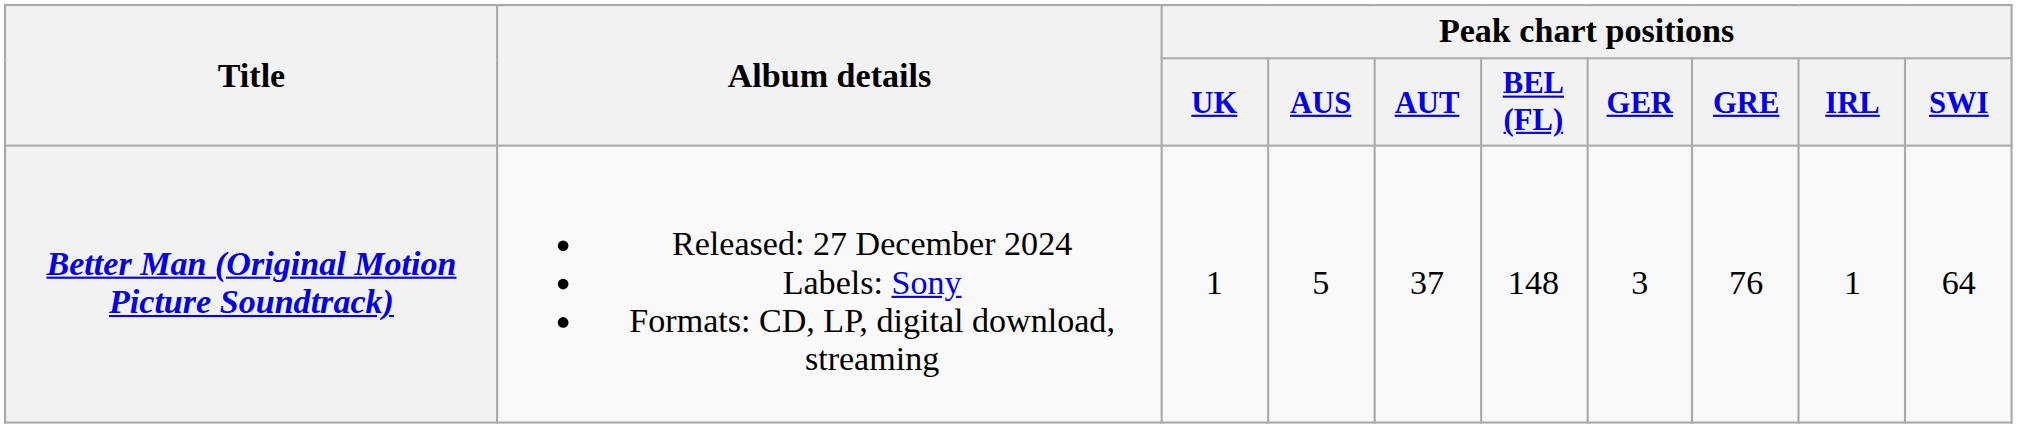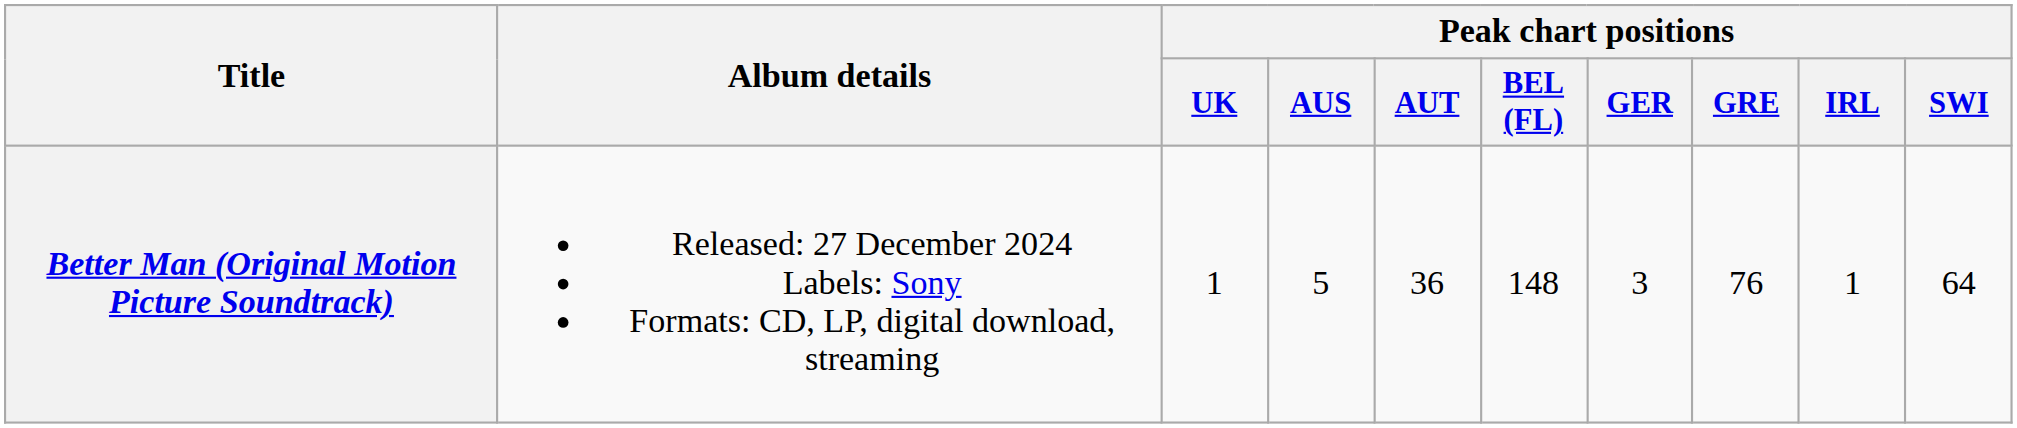Better Man (Original Motion Picture Soundtrack) | Peak chart positions / AUT: 37 -> 36
